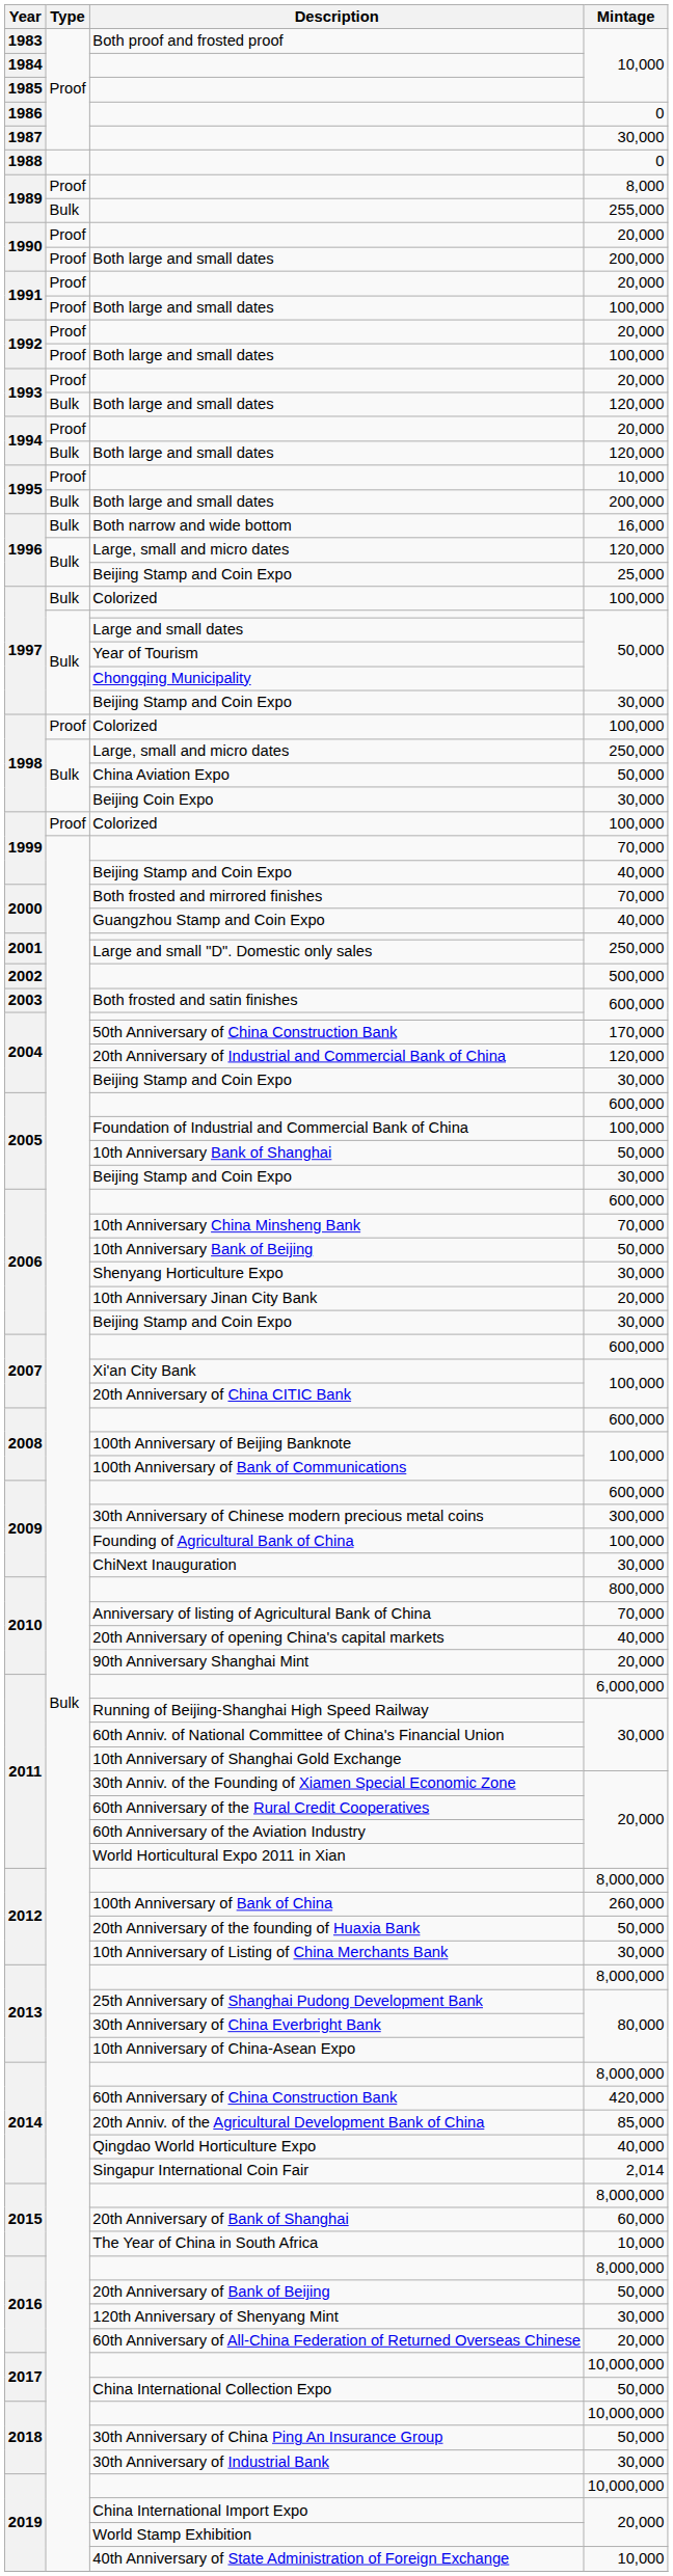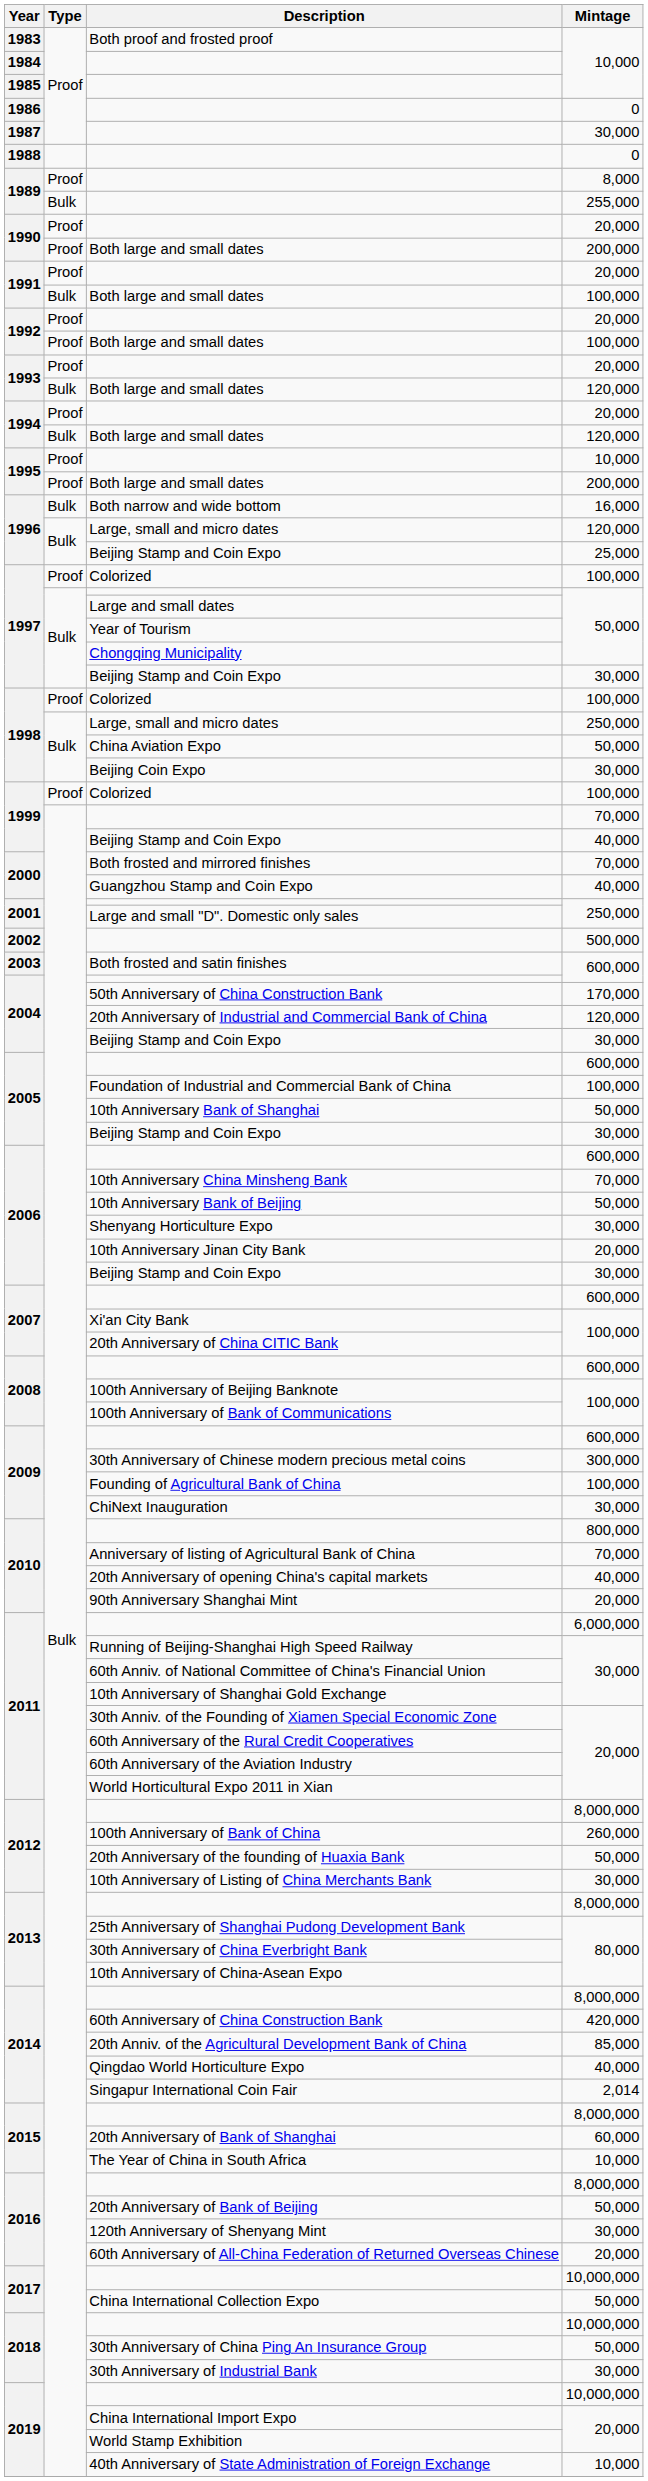1991 / Both large and small dates | Type: Proof -> Bulk
1995 / Both large and small dates | Type: Bulk -> Proof
1997 / Colorized | Type: Bulk -> Proof
